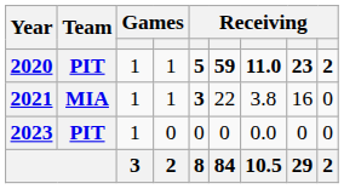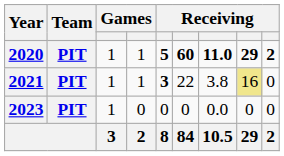2020 | column 6: 59 -> 60
2020 | column 8: 23 -> 29
2021 | Team: MIA -> PIT
2021 | column 8: no background -> khaki background
